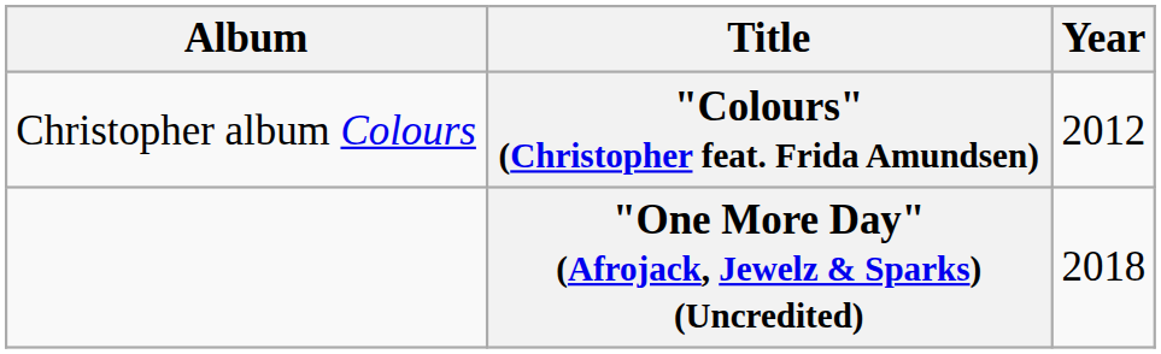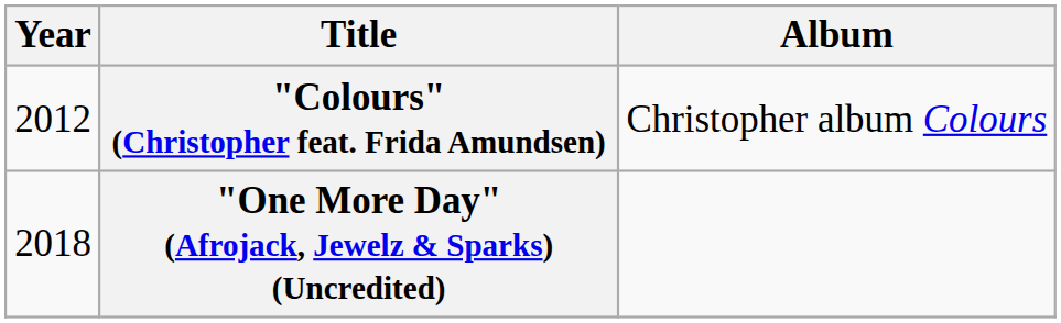columns swapped: Year <-> Album
